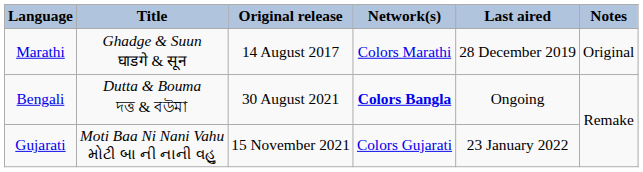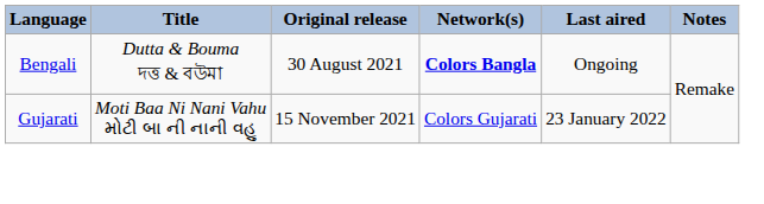- row: Marathi | Ghadge & Suun घाडगे & सून | 14 August 2017 | Colors Marathi | 28 December 2019 | Original
